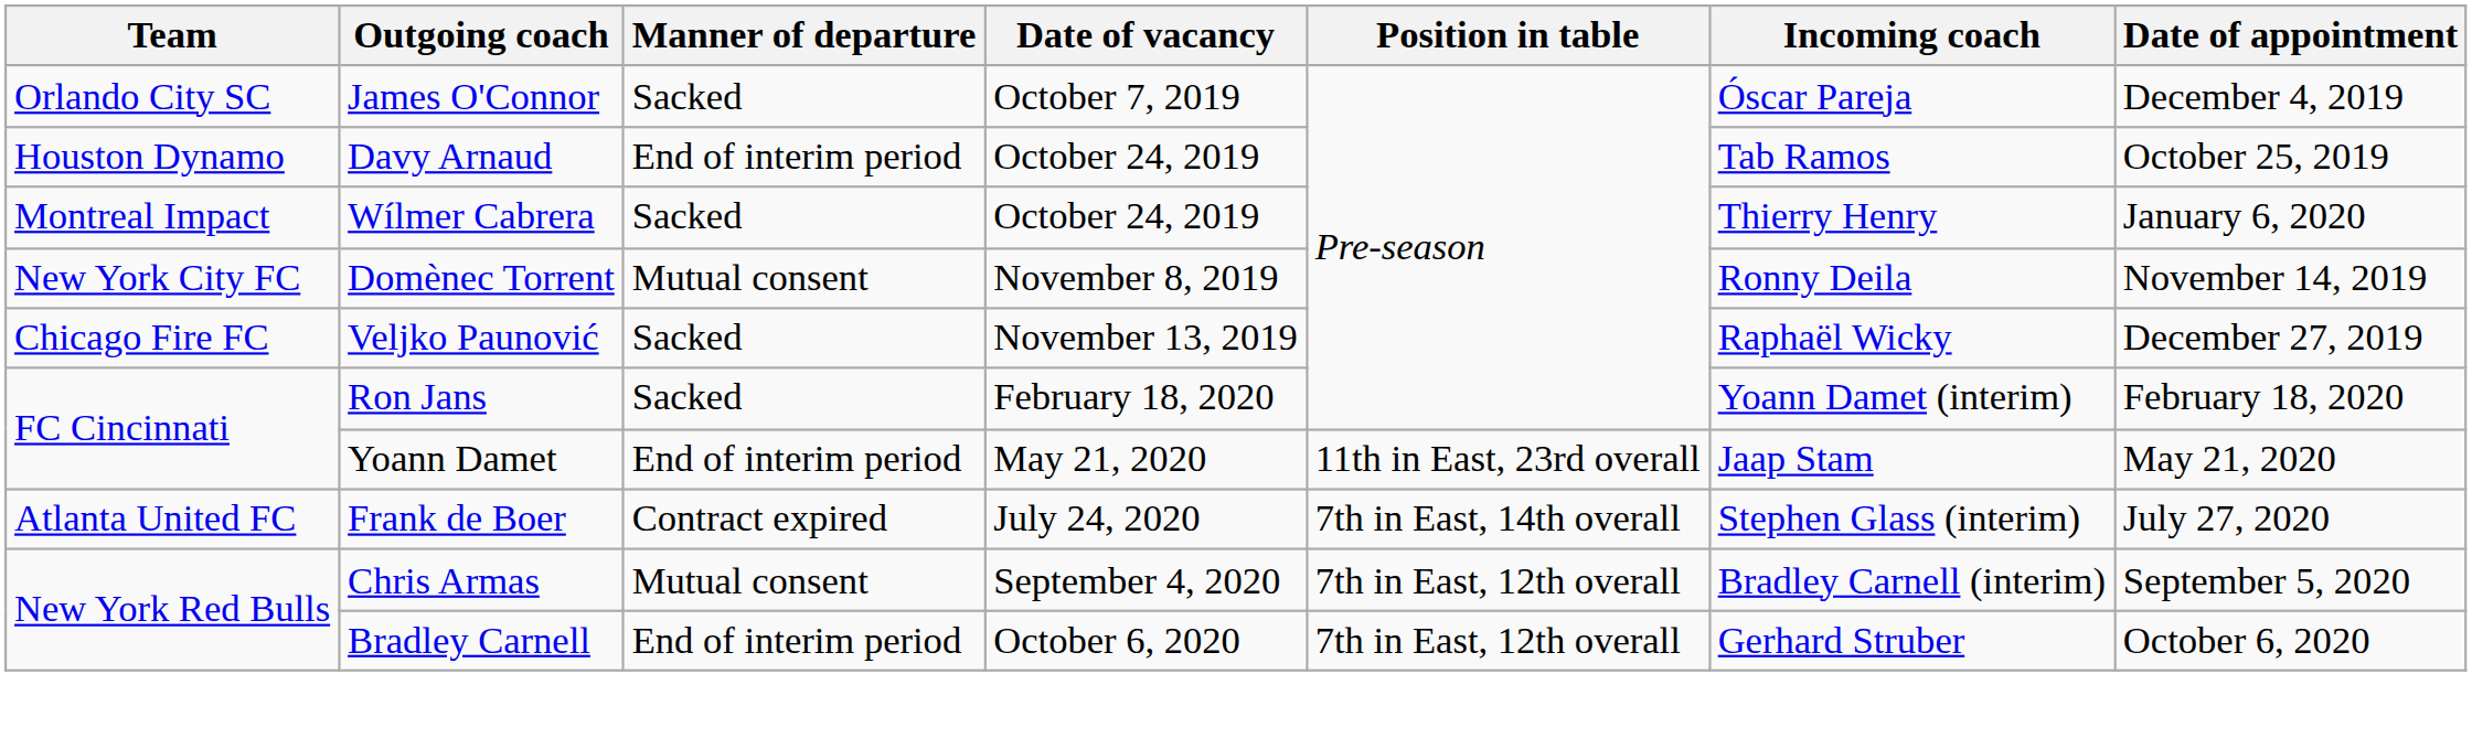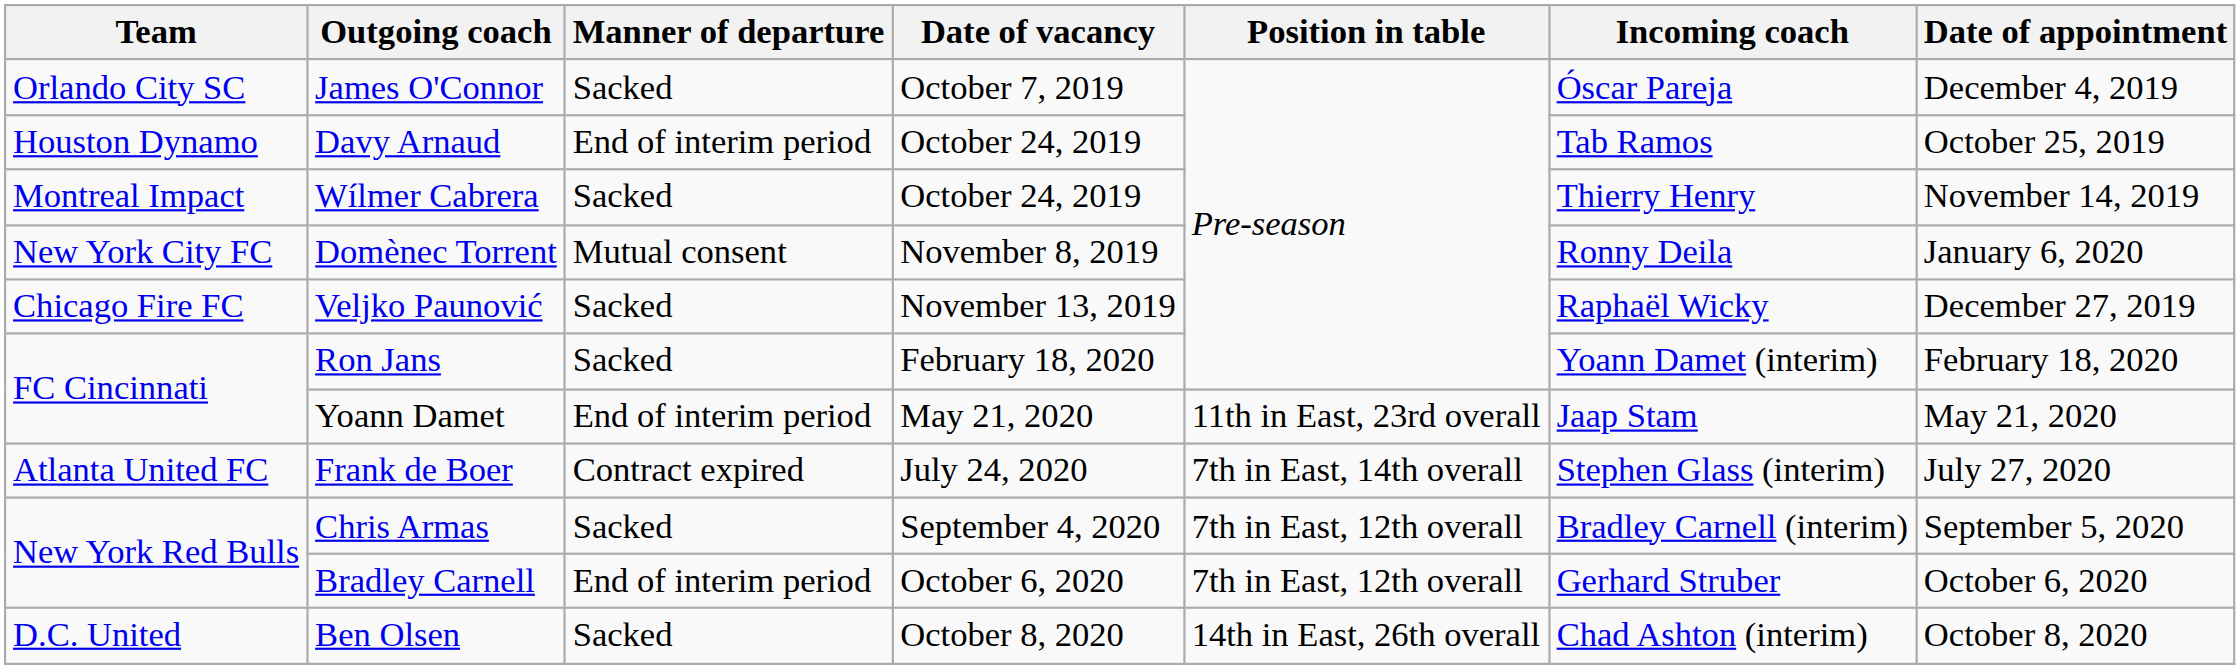Wílmer Cabrera | Date of appointment: January 6, 2020 -> November 14, 2019
Domènec Torrent | Date of appointment: November 14, 2019 -> January 6, 2020
Chris Armas | Manner of departure: Mutual consent -> Sacked
+ row: D.C. United | Ben Olsen | Sacked | October 8, 2020 | 14th in East, 26th overall | Chad Ashton (interim) | October 8, 2020
